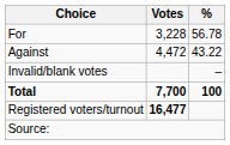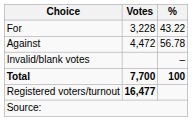For | %: 56.78 -> 43.22
Against | %: 43.22 -> 56.78
